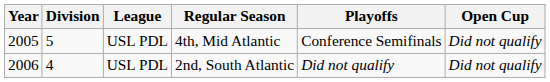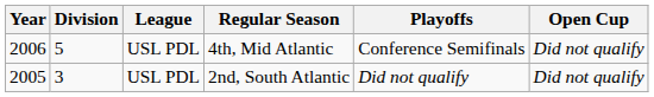4th, Mid Atlantic | Year: 2005 -> 2006
2nd, South Atlantic | Year: 2006 -> 2005
2nd, South Atlantic | Division: 4 -> 3
